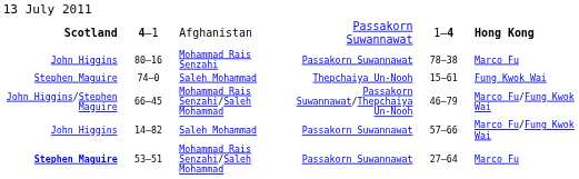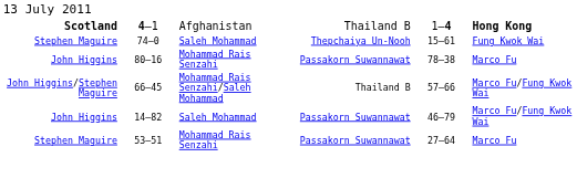4–1 | column 4: Passakorn Suwannawat -> Thailand B
rows swapped: 80–16 <-> 74–0
66–45 | column 4: Passakorn Suwannawat/Thepchaiya Un-Nooh -> Thailand B
66–45 | column 5: 46–79 -> 57–66
14–82 | column 5: 57–66 -> 46–79
53–51 | column 1: bold -> normal
53–51 | column 3: Mohammad Rais Senzahi/Saleh Mohammad -> Mohammad Rais Senzahi
